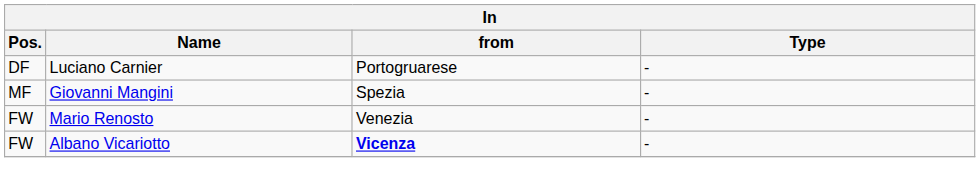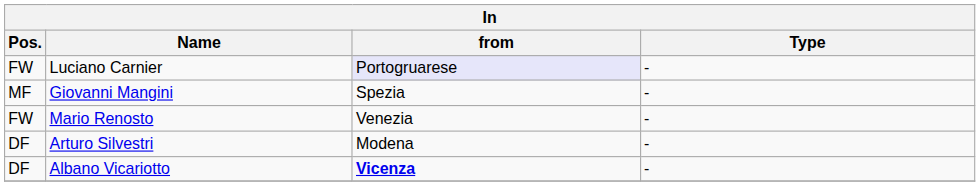Luciano Carnier | Pos.: DF -> FW
Luciano Carnier | from: no background -> lavender background
+ row: DF | Arturo Silvestri | Modena | -
Albano Vicariotto | Pos.: FW -> DF
